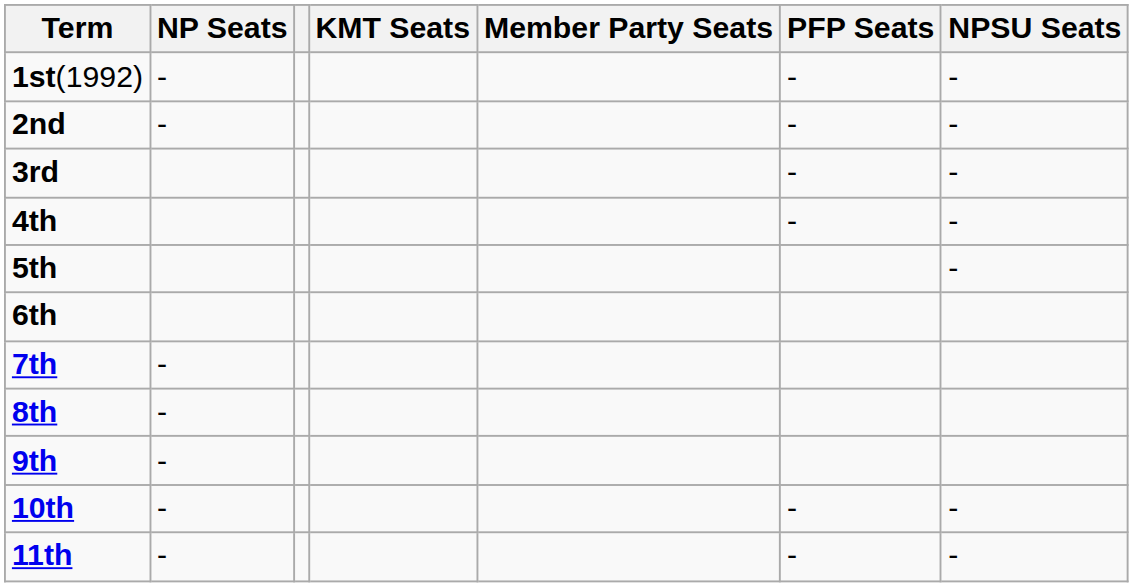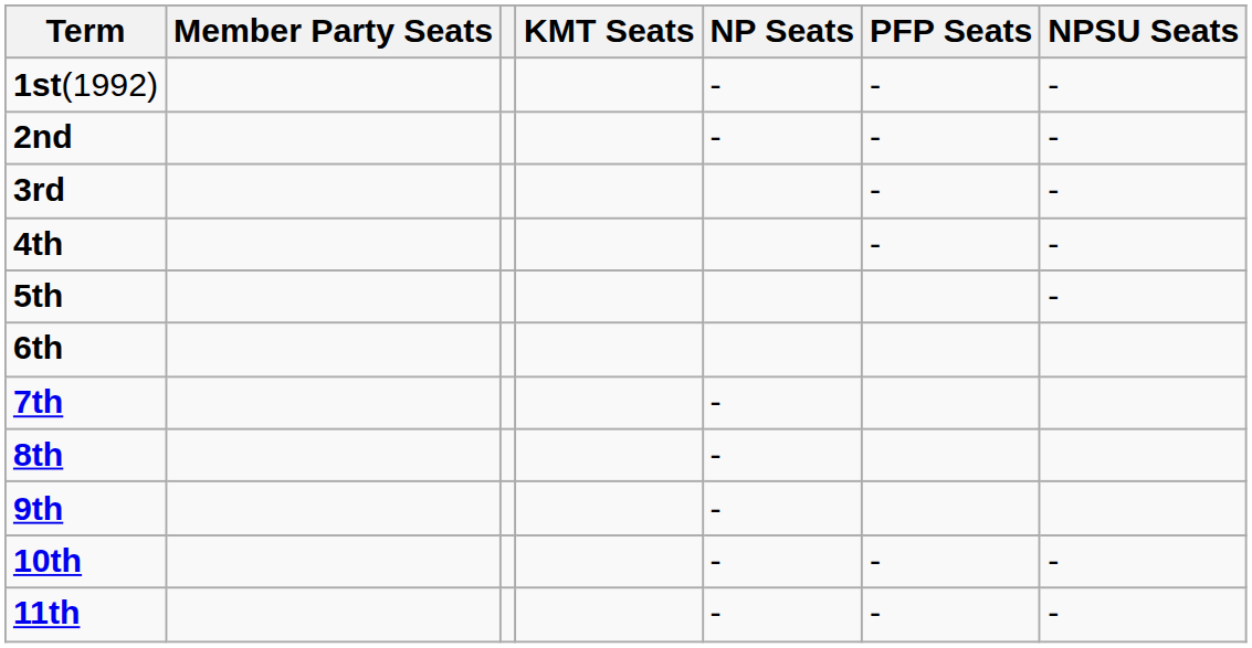columns swapped: Member Party Seats <-> NP Seats
